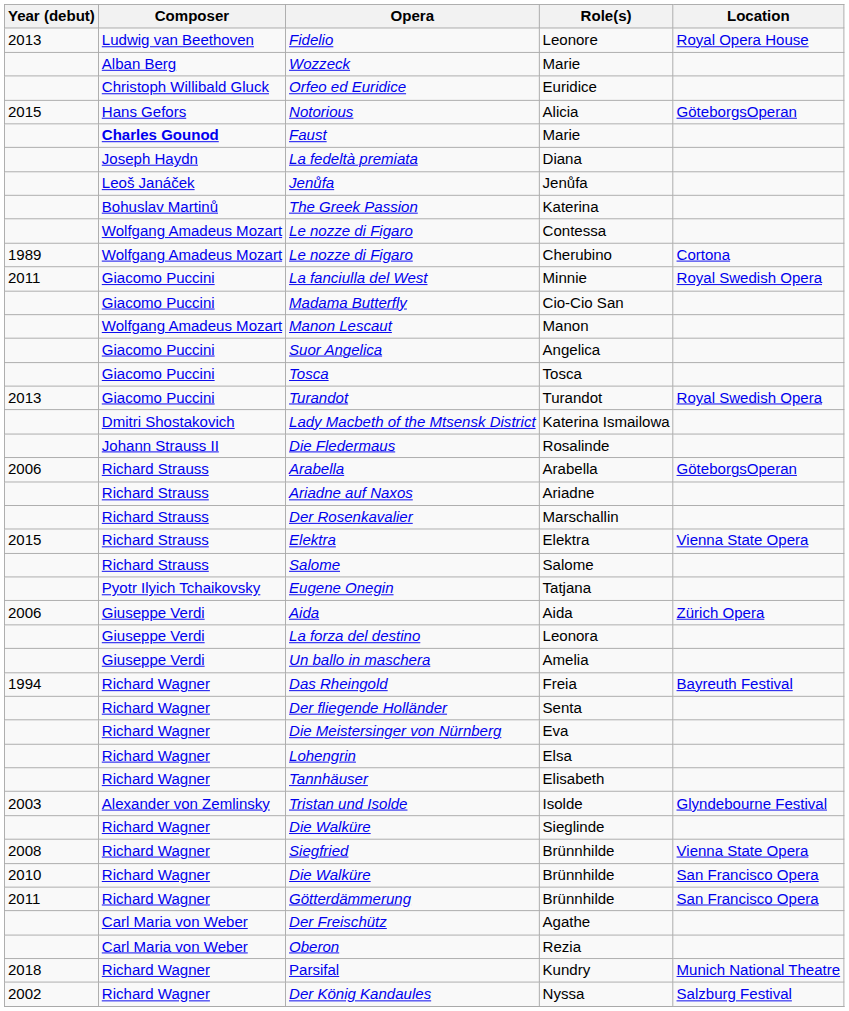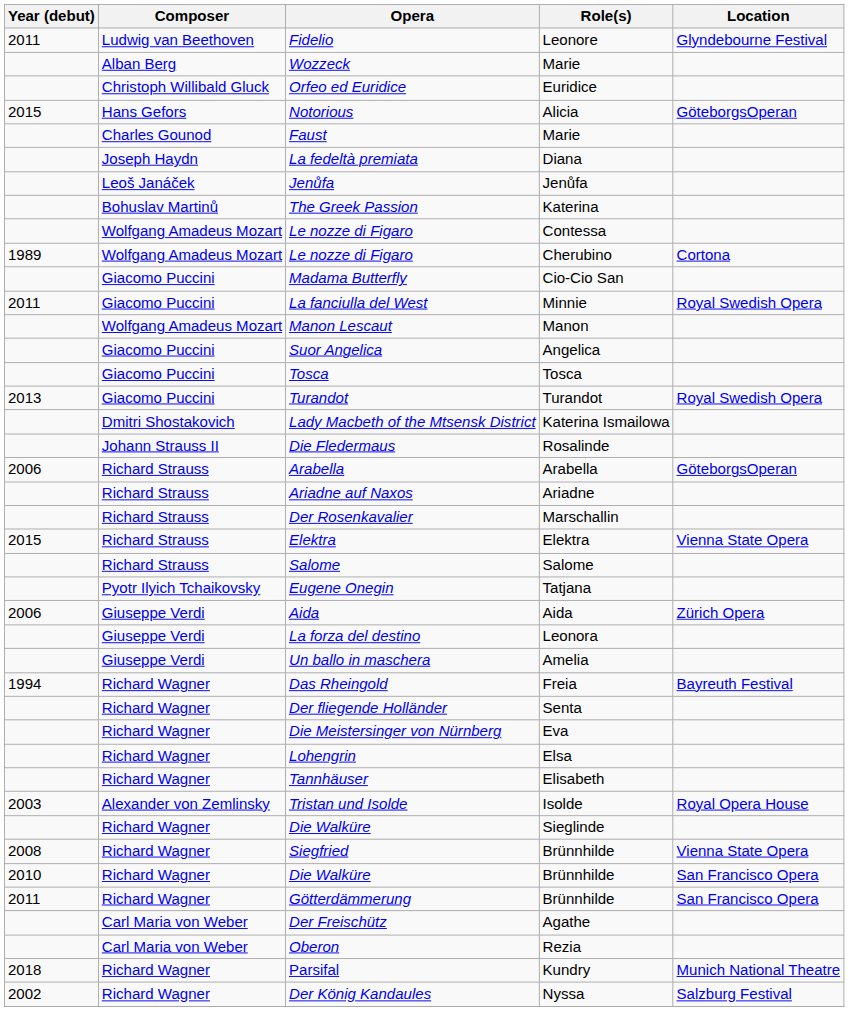Fidelio | Year (debut): 2013 -> 2011
Fidelio | Location: Royal Opera House -> Glyndebourne Festival
Faust | Composer: bold -> normal
rows swapped: La fanciulla del West <-> Madama Butterfly
Tristan und Isolde | Location: Glyndebourne Festival -> Royal Opera House
